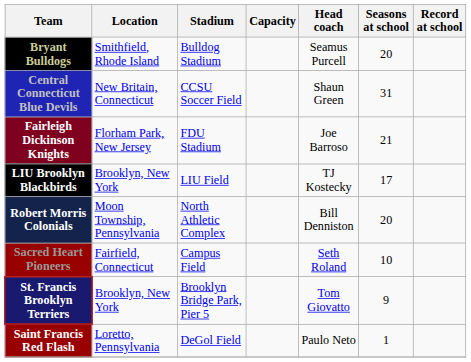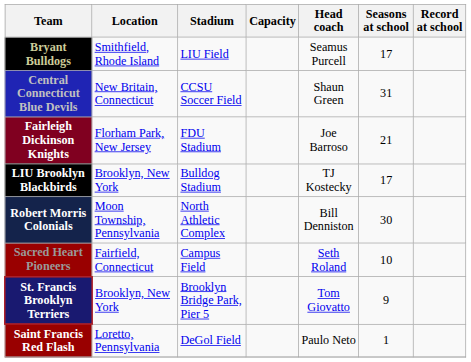Bryant Bulldogs | Stadium: Bulldog Stadium -> LIU Field
Bryant Bulldogs | Seasons at school: 20 -> 17
LIU Brooklyn Blackbirds | Stadium: LIU Field -> Bulldog Stadium
Robert Morris Colonials | Seasons at school: 20 -> 30
